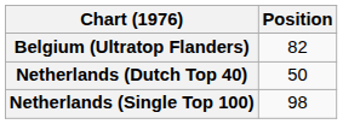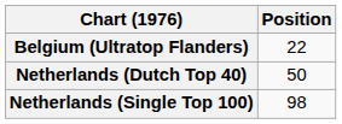Belgium (Ultratop Flanders) | Position: 82 -> 22
